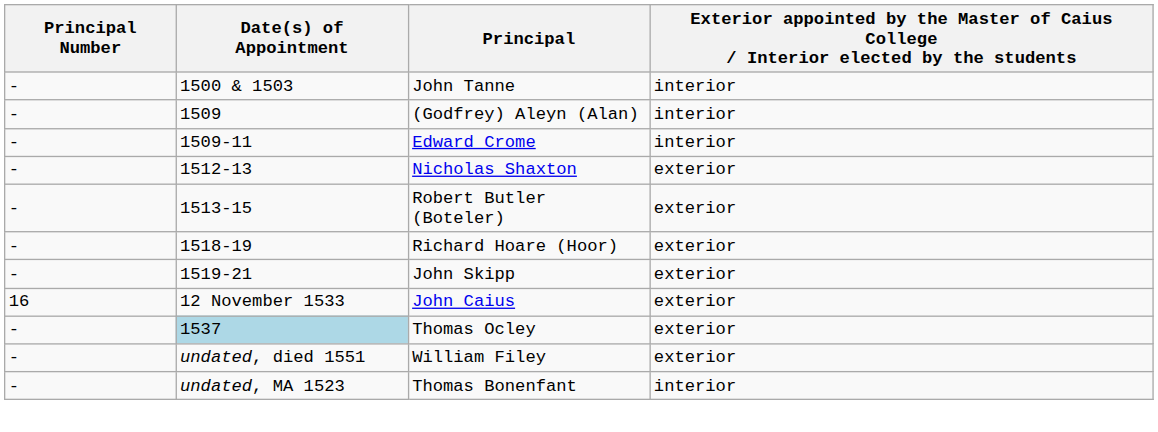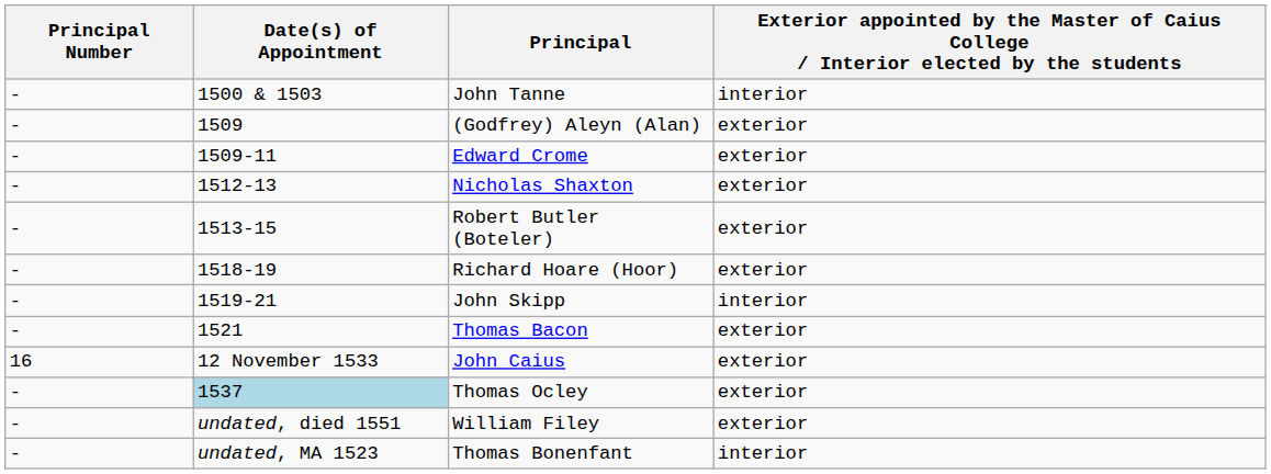(Godfrey) Aleyn (Alan) | column 4: interior -> exterior
Edward Crome | column 4: interior -> exterior
John Skipp | column 4: exterior -> interior
+ row: - | 1521 | Thomas Bacon | exterior
